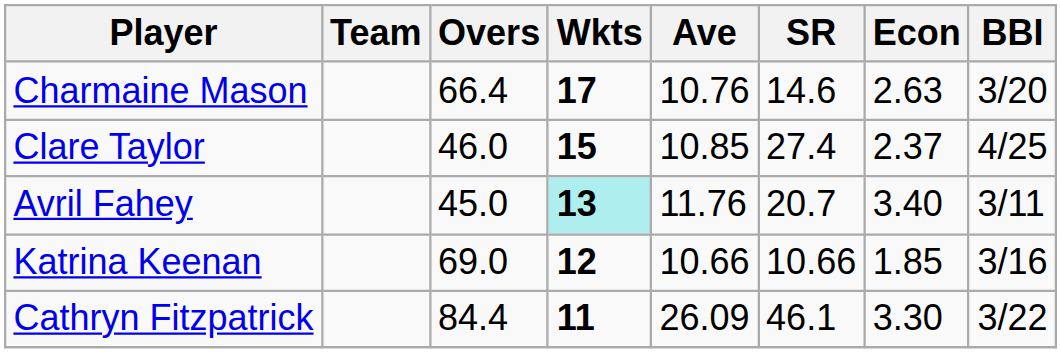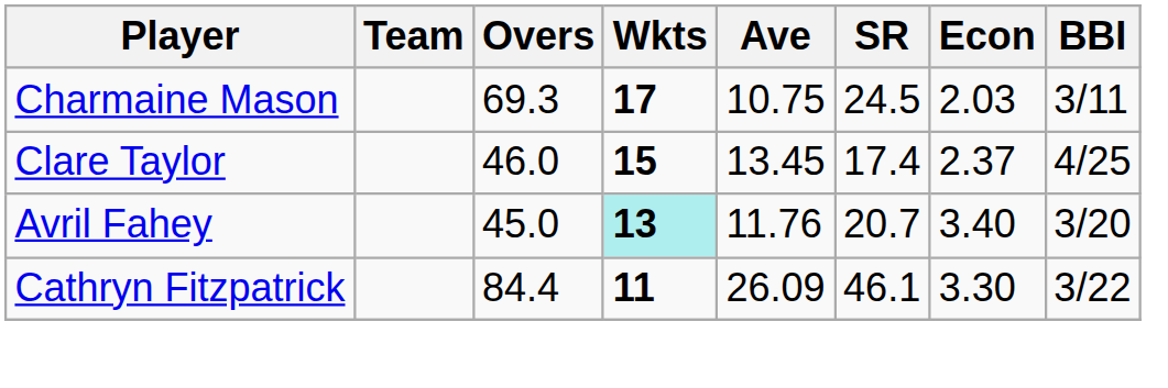Charmaine Mason | Overs: 66.4 -> 69.3
Charmaine Mason | Ave: 10.76 -> 10.75
Charmaine Mason | SR: 14.6 -> 24.5
Charmaine Mason | Econ: 2.63 -> 2.03
Charmaine Mason | BBI: 3/20 -> 3/11
Clare Taylor | Ave: 10.85 -> 13.45
Clare Taylor | SR: 27.4 -> 17.4
Avril Fahey | BBI: 3/11 -> 3/20
- row: Katrina Keenan | 69.0 | 12 | 10.66 | 10.66 | 1.85 | 3/16
